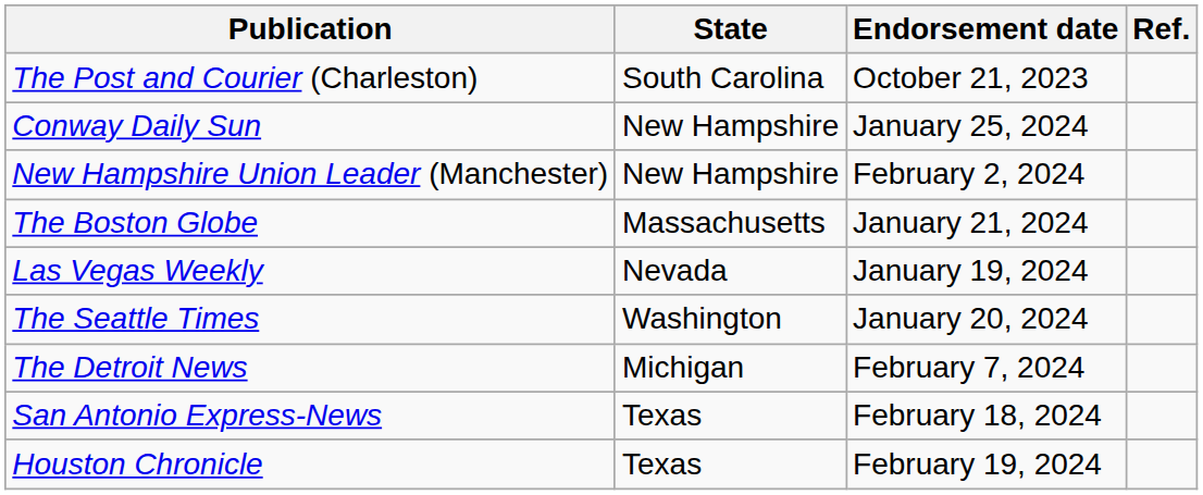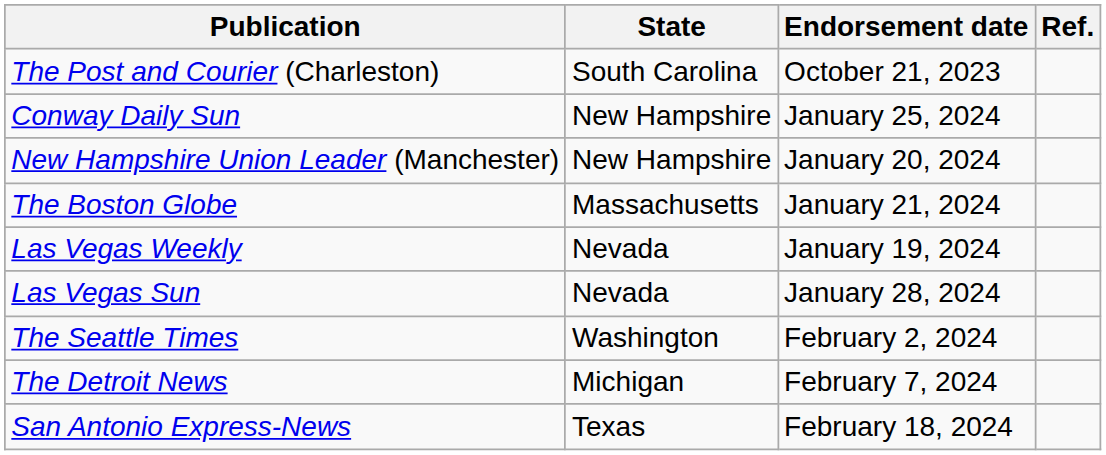New Hampshire Union Leader (Manchester) | Endorsement date: February 2, 2024 -> January 20, 2024
+ row: Las Vegas Sun | Nevada | January 28, 2024
The Seattle Times | Endorsement date: January 20, 2024 -> February 2, 2024
- row: Houston Chronicle | Texas | February 19, 2024
